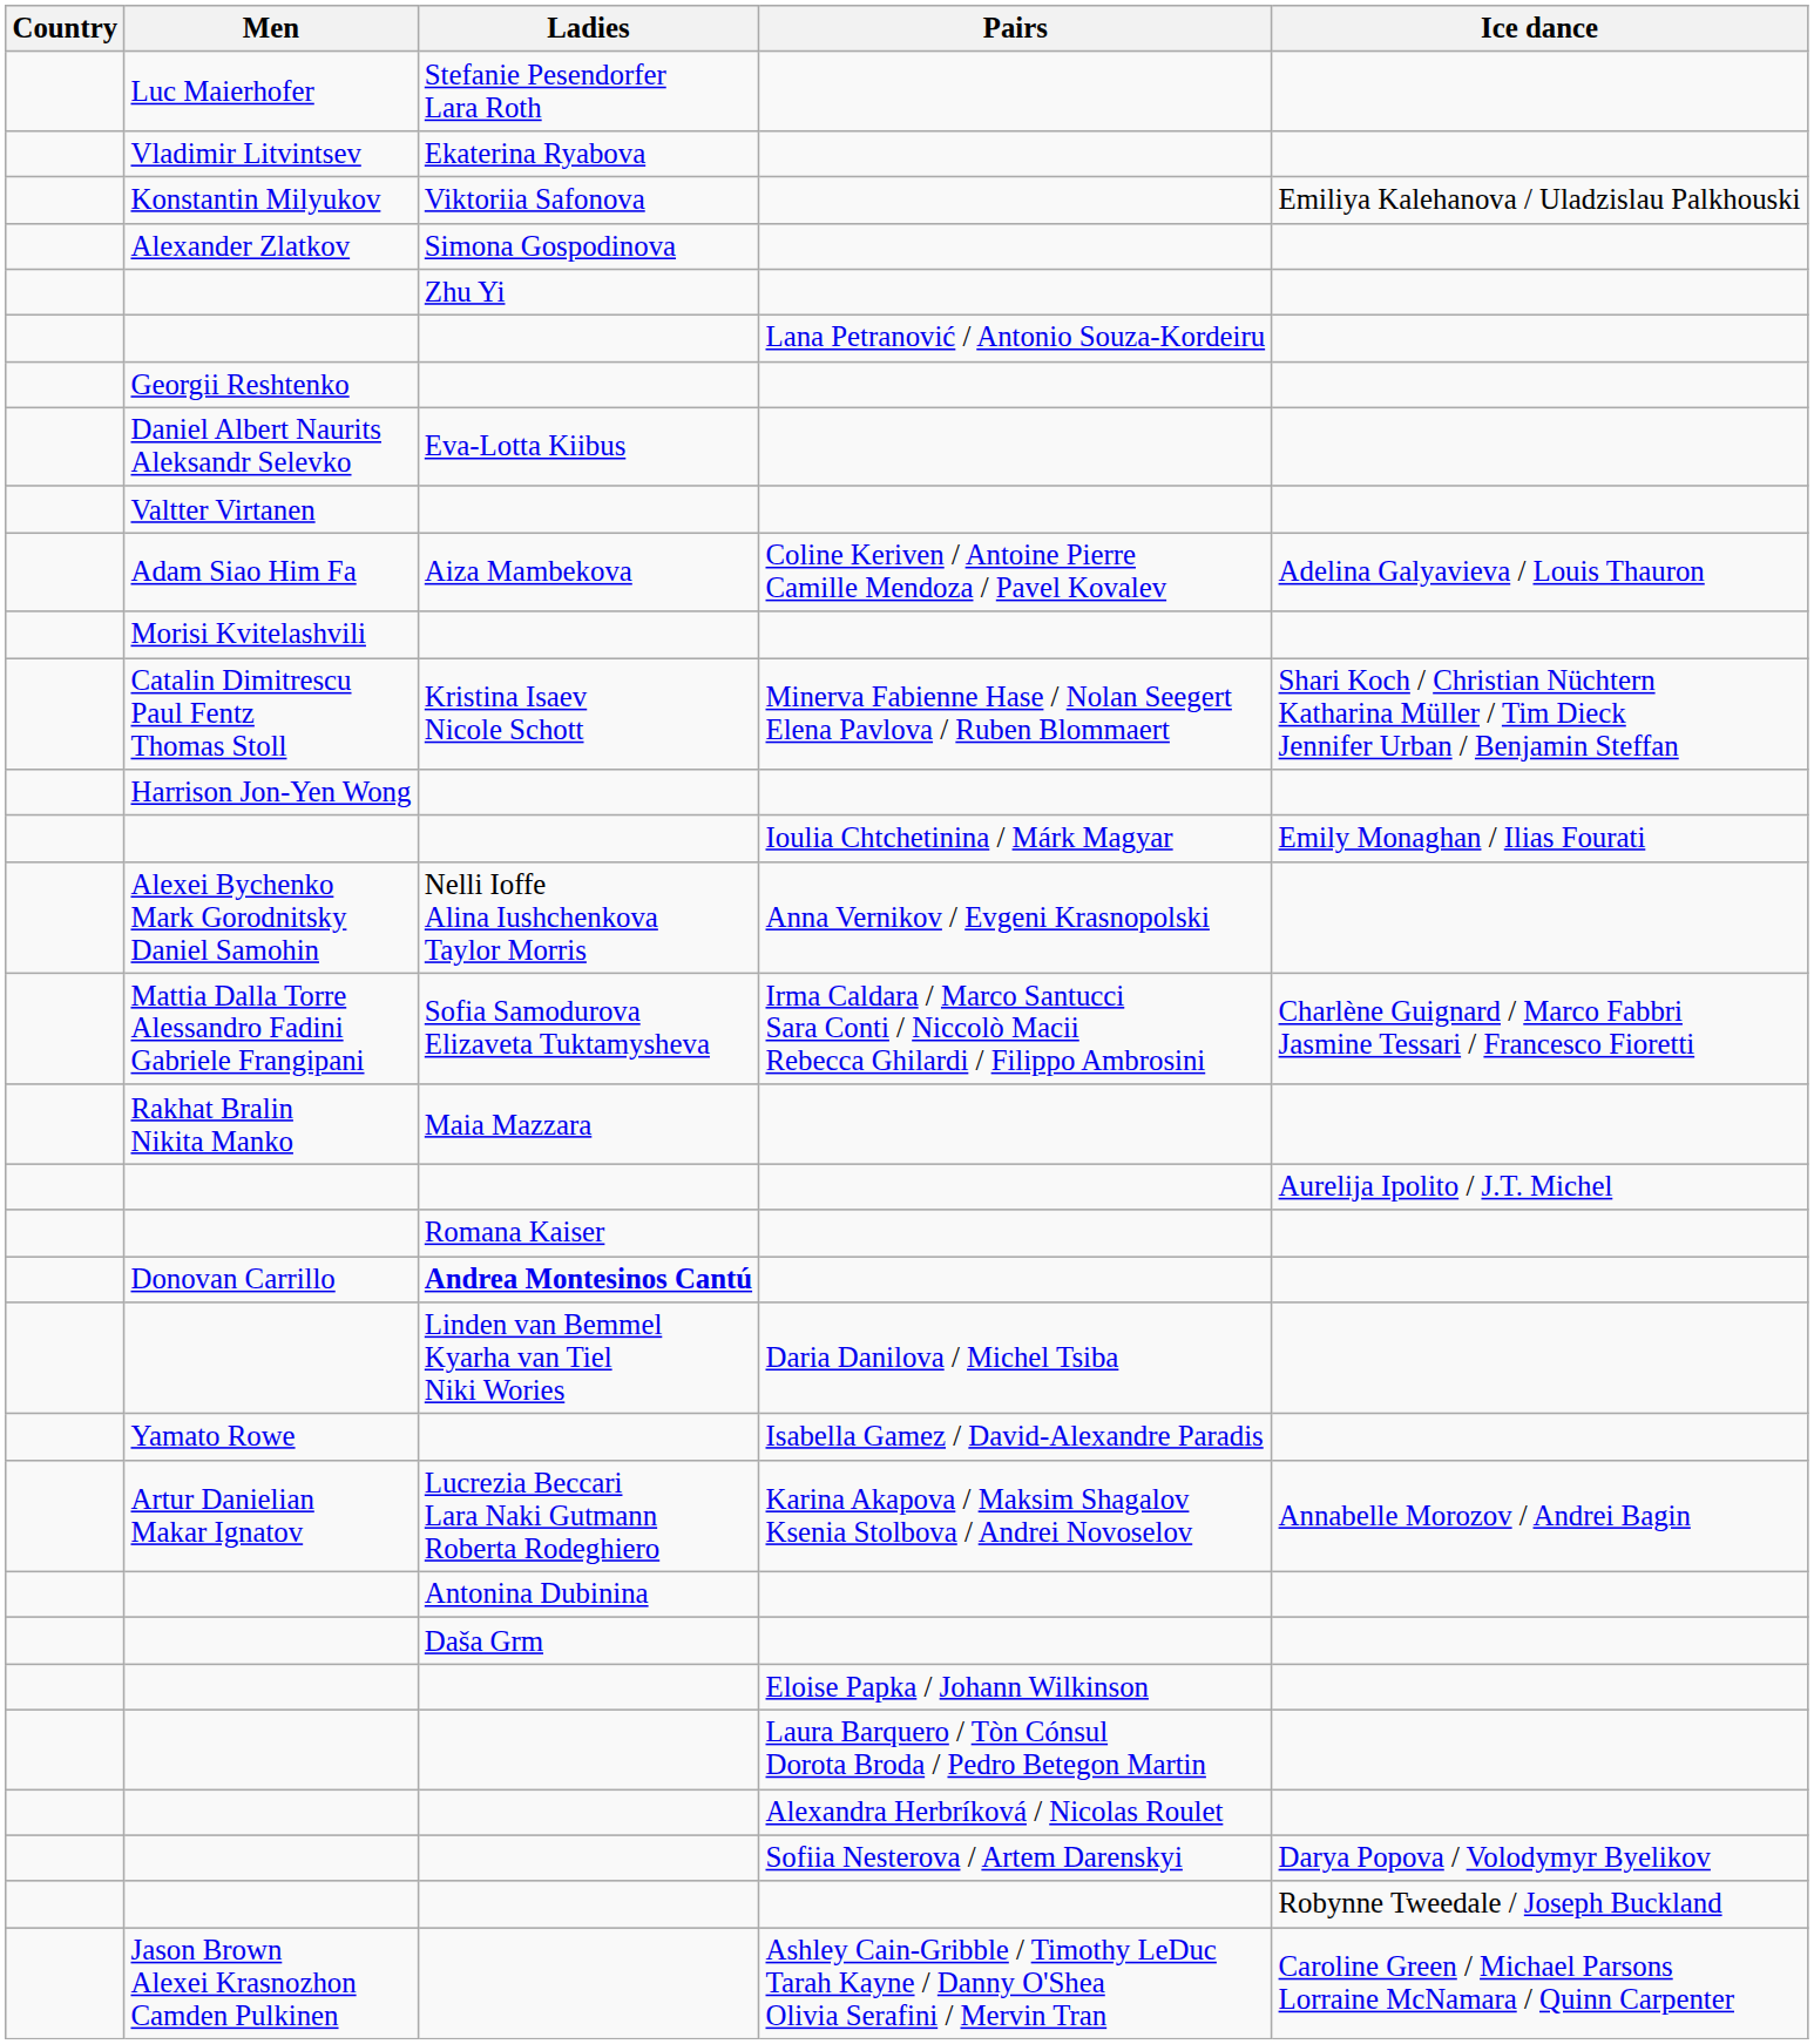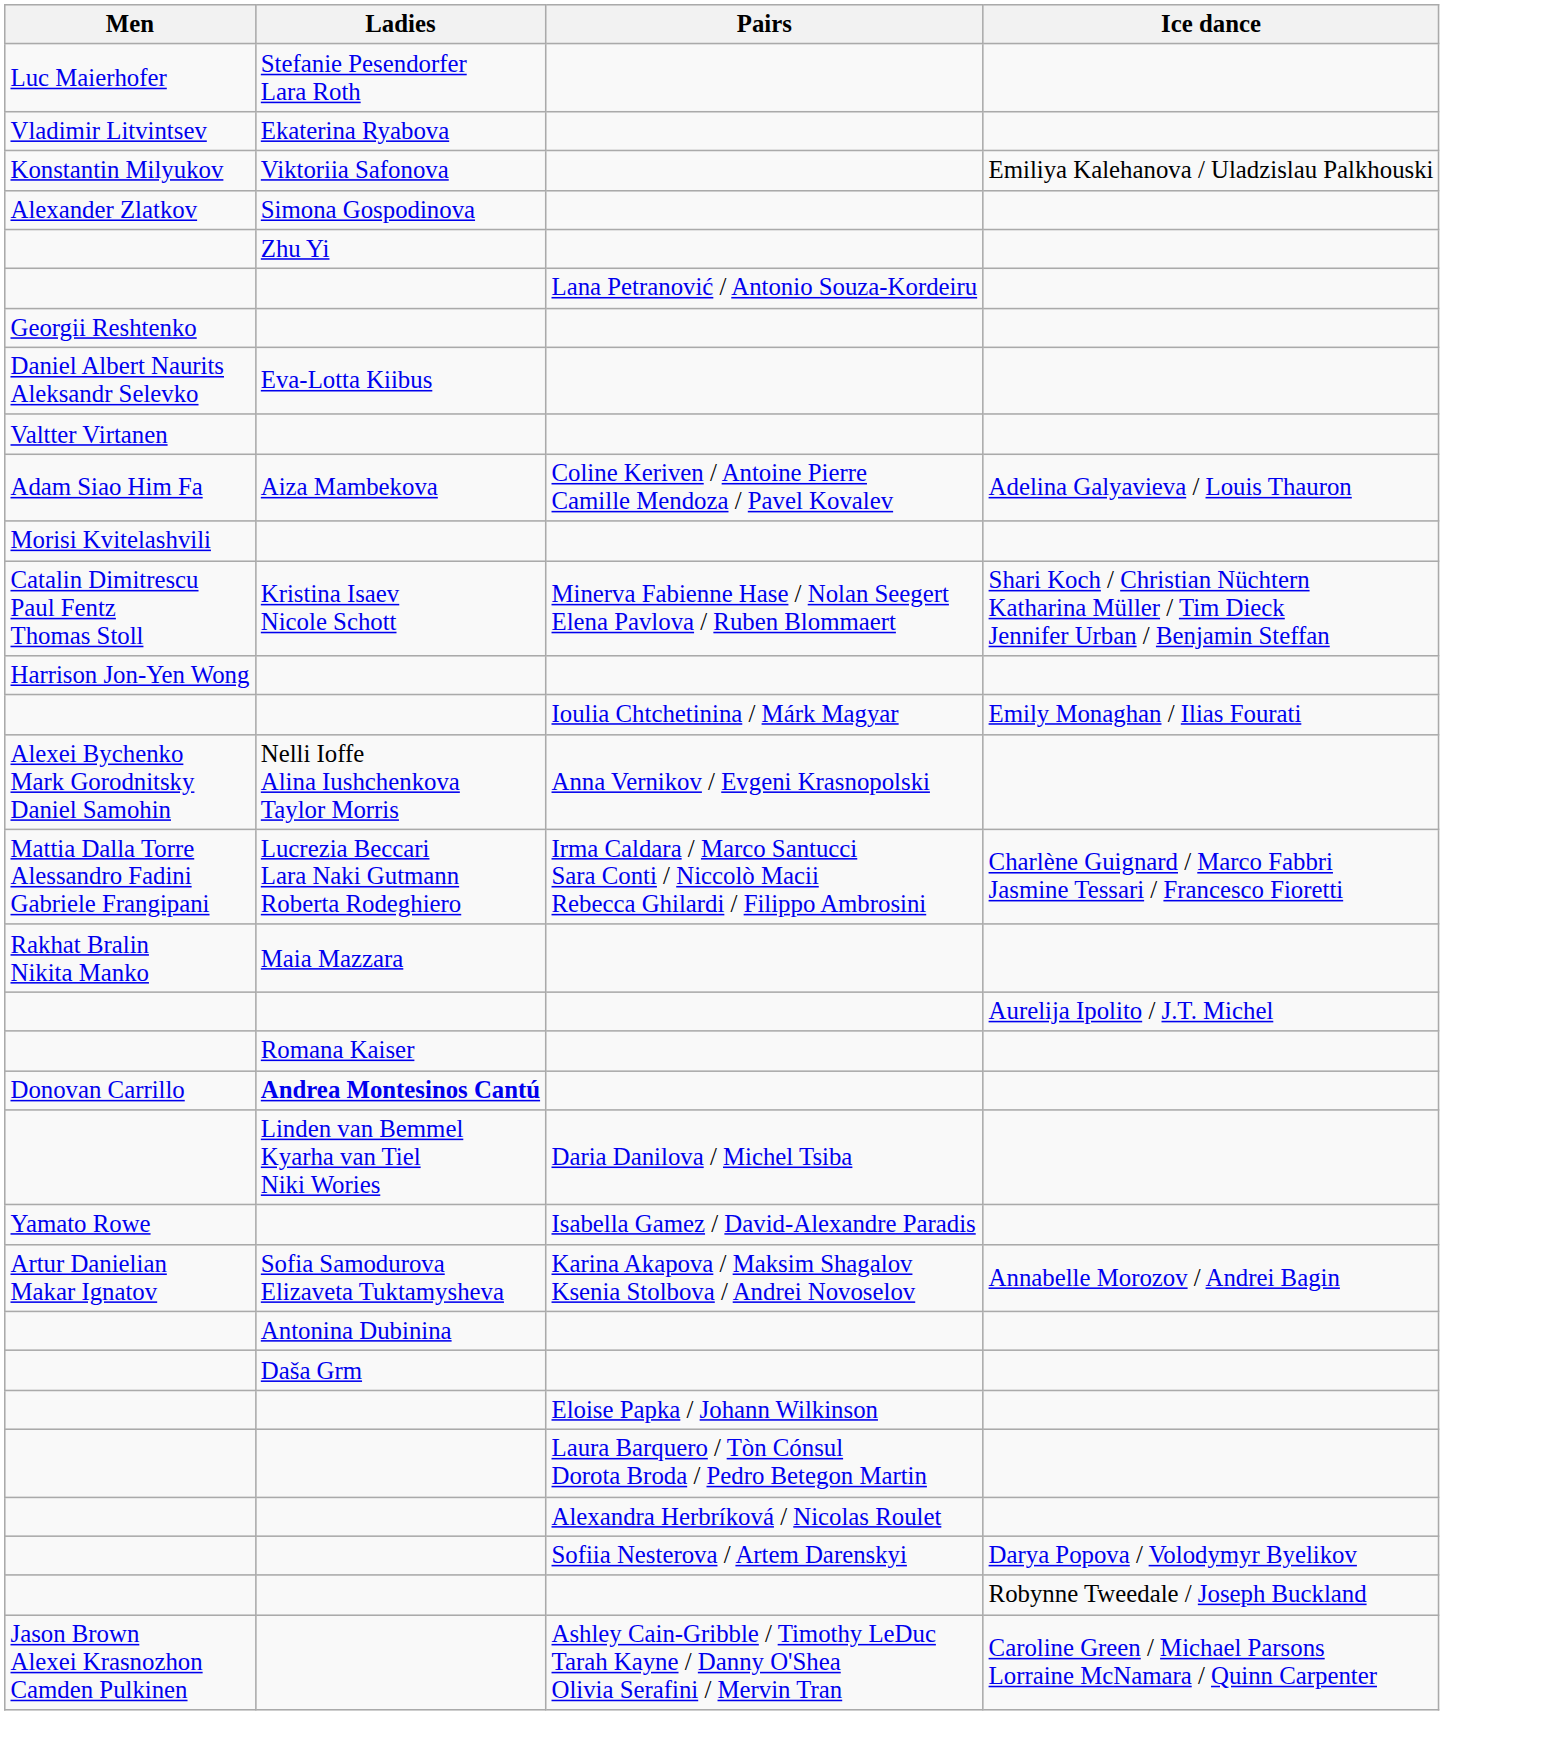- column: Country
Mattia Dalla Torre Alessandro Fadini Gabriele Frangipani | Ladies: Sofia Samodurova Elizaveta Tuktamysheva -> Lucrezia Beccari Lara Naki Gutmann Roberta Rodeghiero
Artur Danielian Makar Ignatov | Ladies: Lucrezia Beccari Lara Naki Gutmann Roberta Rodeghiero -> Sofia Samodurova Elizaveta Tuktamysheva
